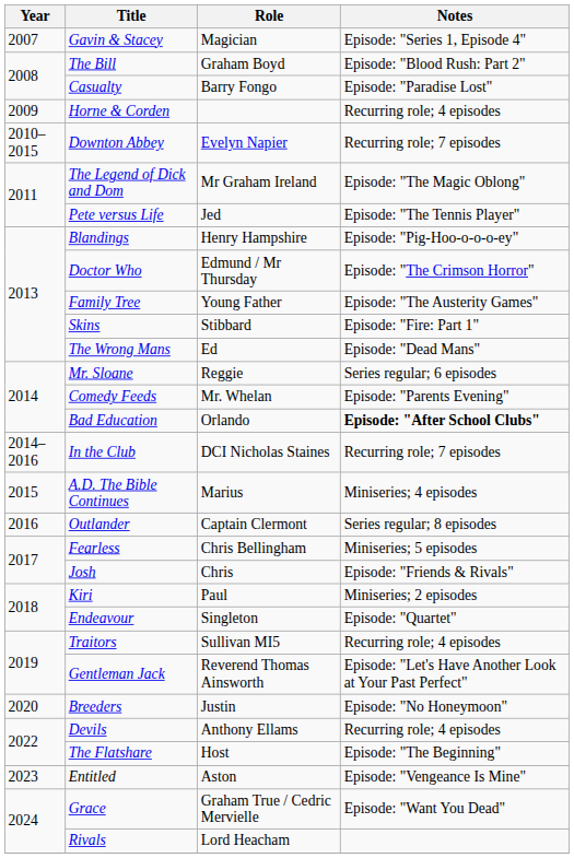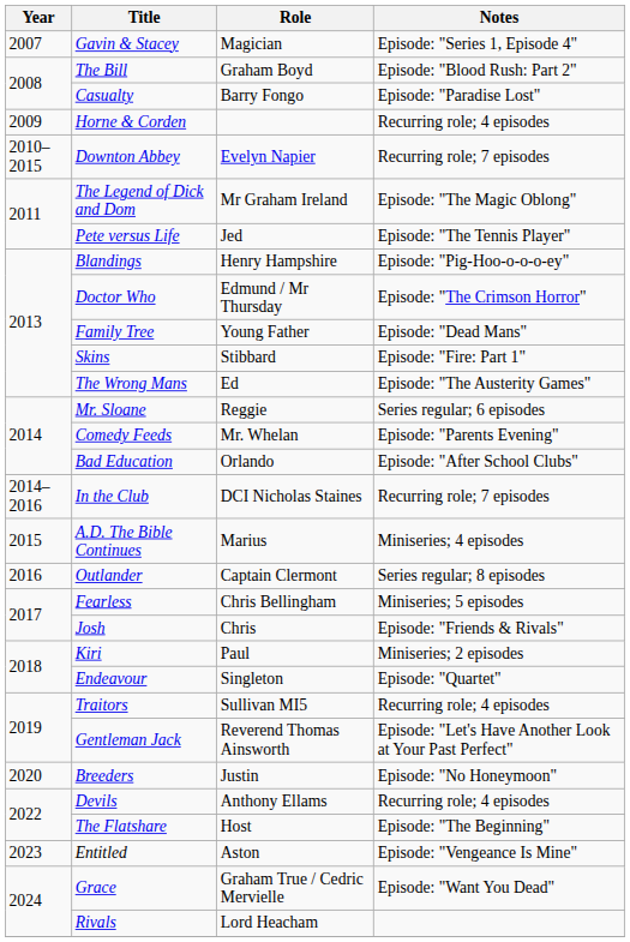Family Tree | Notes: Episode: "The Austerity Games" -> Episode: "Dead Mans"
The Wrong Mans | Notes: Episode: "Dead Mans" -> Episode: "The Austerity Games"
Bad Education | Notes: bold -> normal
